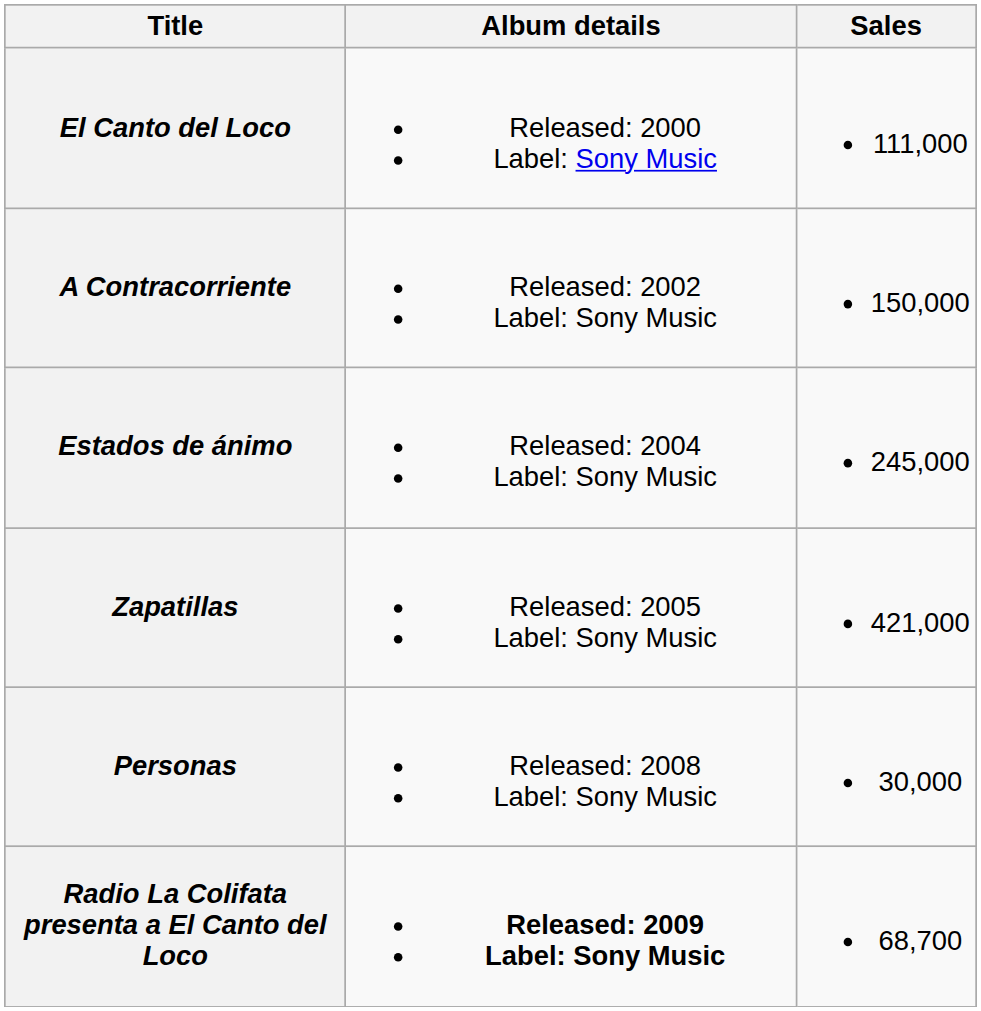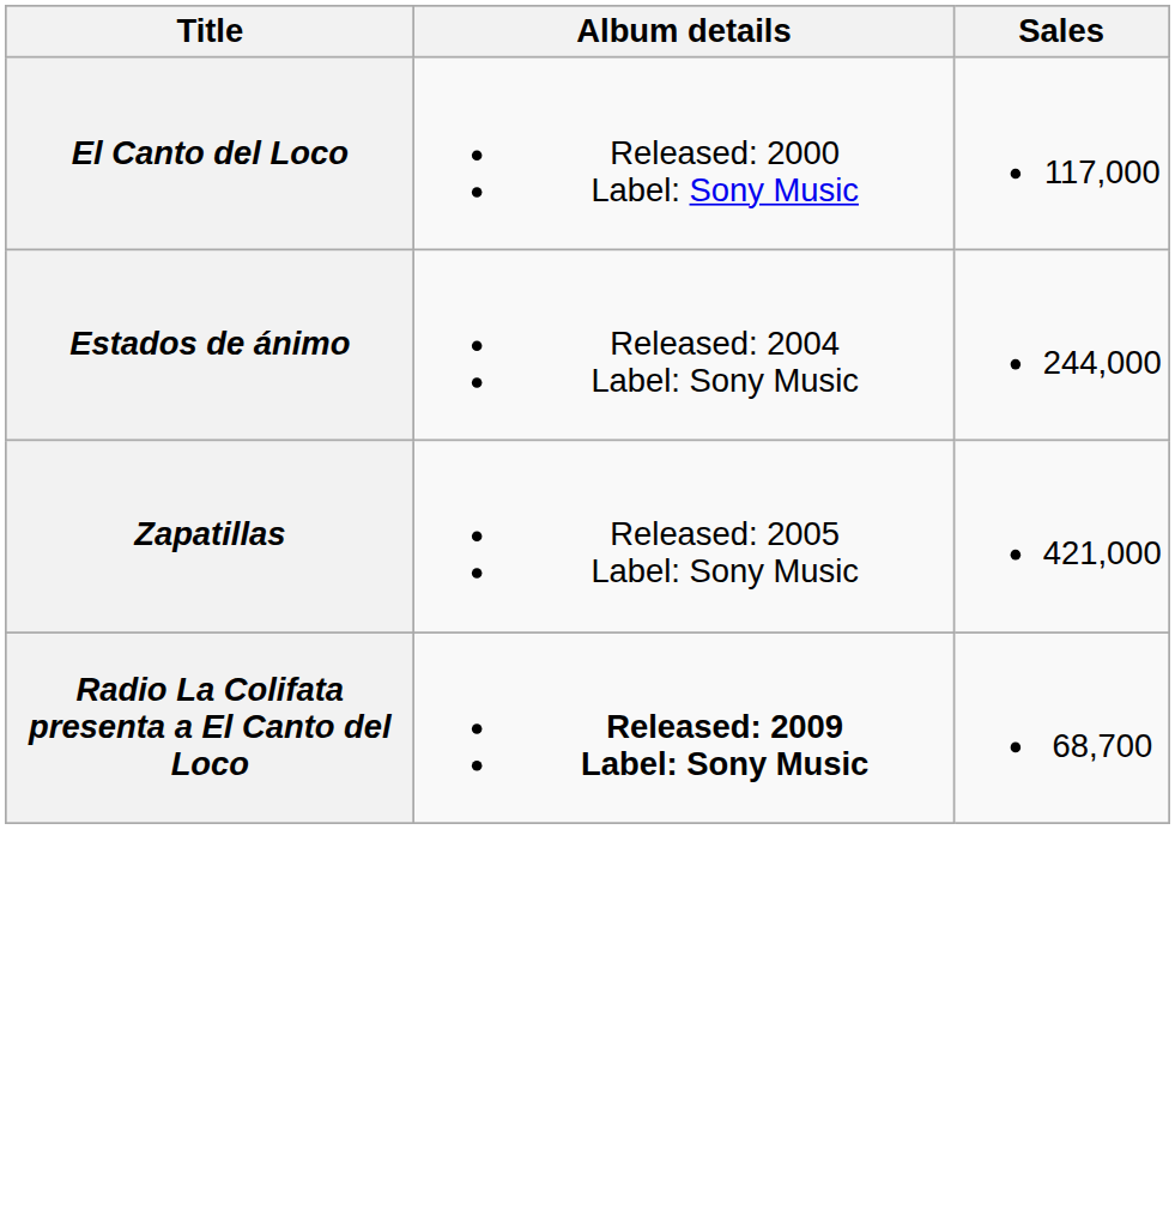El Canto del Loco | Sales: 111,000 -> 117,000
- row: A Contracorriente | Released: 2002 Label: Sony Music | 150,000
Estados de ánimo | Sales: 245,000 -> 244,000
- row: Personas | Released: 2008 Label: Sony Music | 30,000
